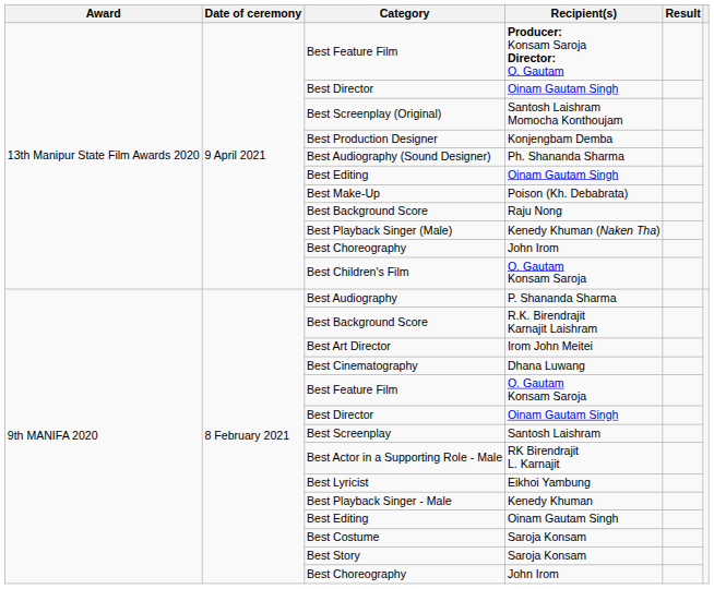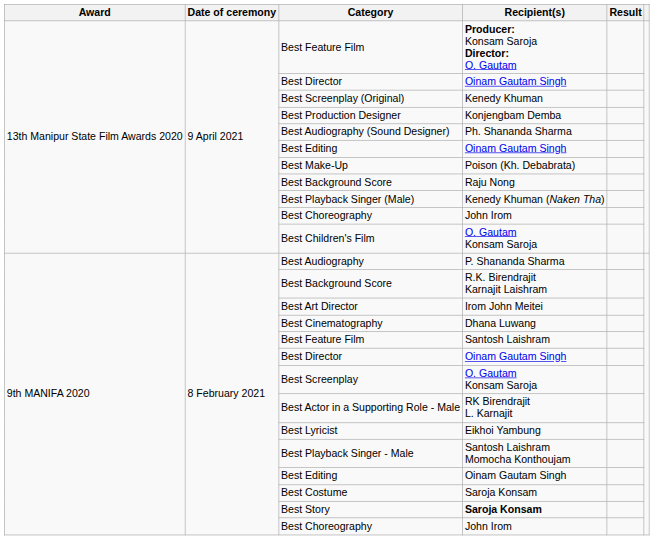Best Screenplay (Original) | Recipient(s): Santosh Laishram Momocha Konthoujam -> Kenedy Khuman
9th MANIFA 2020 / Best Feature Film | Recipient(s): O. Gautam Konsam Saroja -> Santosh Laishram
Best Screenplay | Recipient(s): Santosh Laishram -> O. Gautam Konsam Saroja
Best Playback Singer - Male | Recipient(s): Kenedy Khuman -> Santosh Laishram Momocha Konthoujam
Best Story | Recipient(s): normal -> bold
